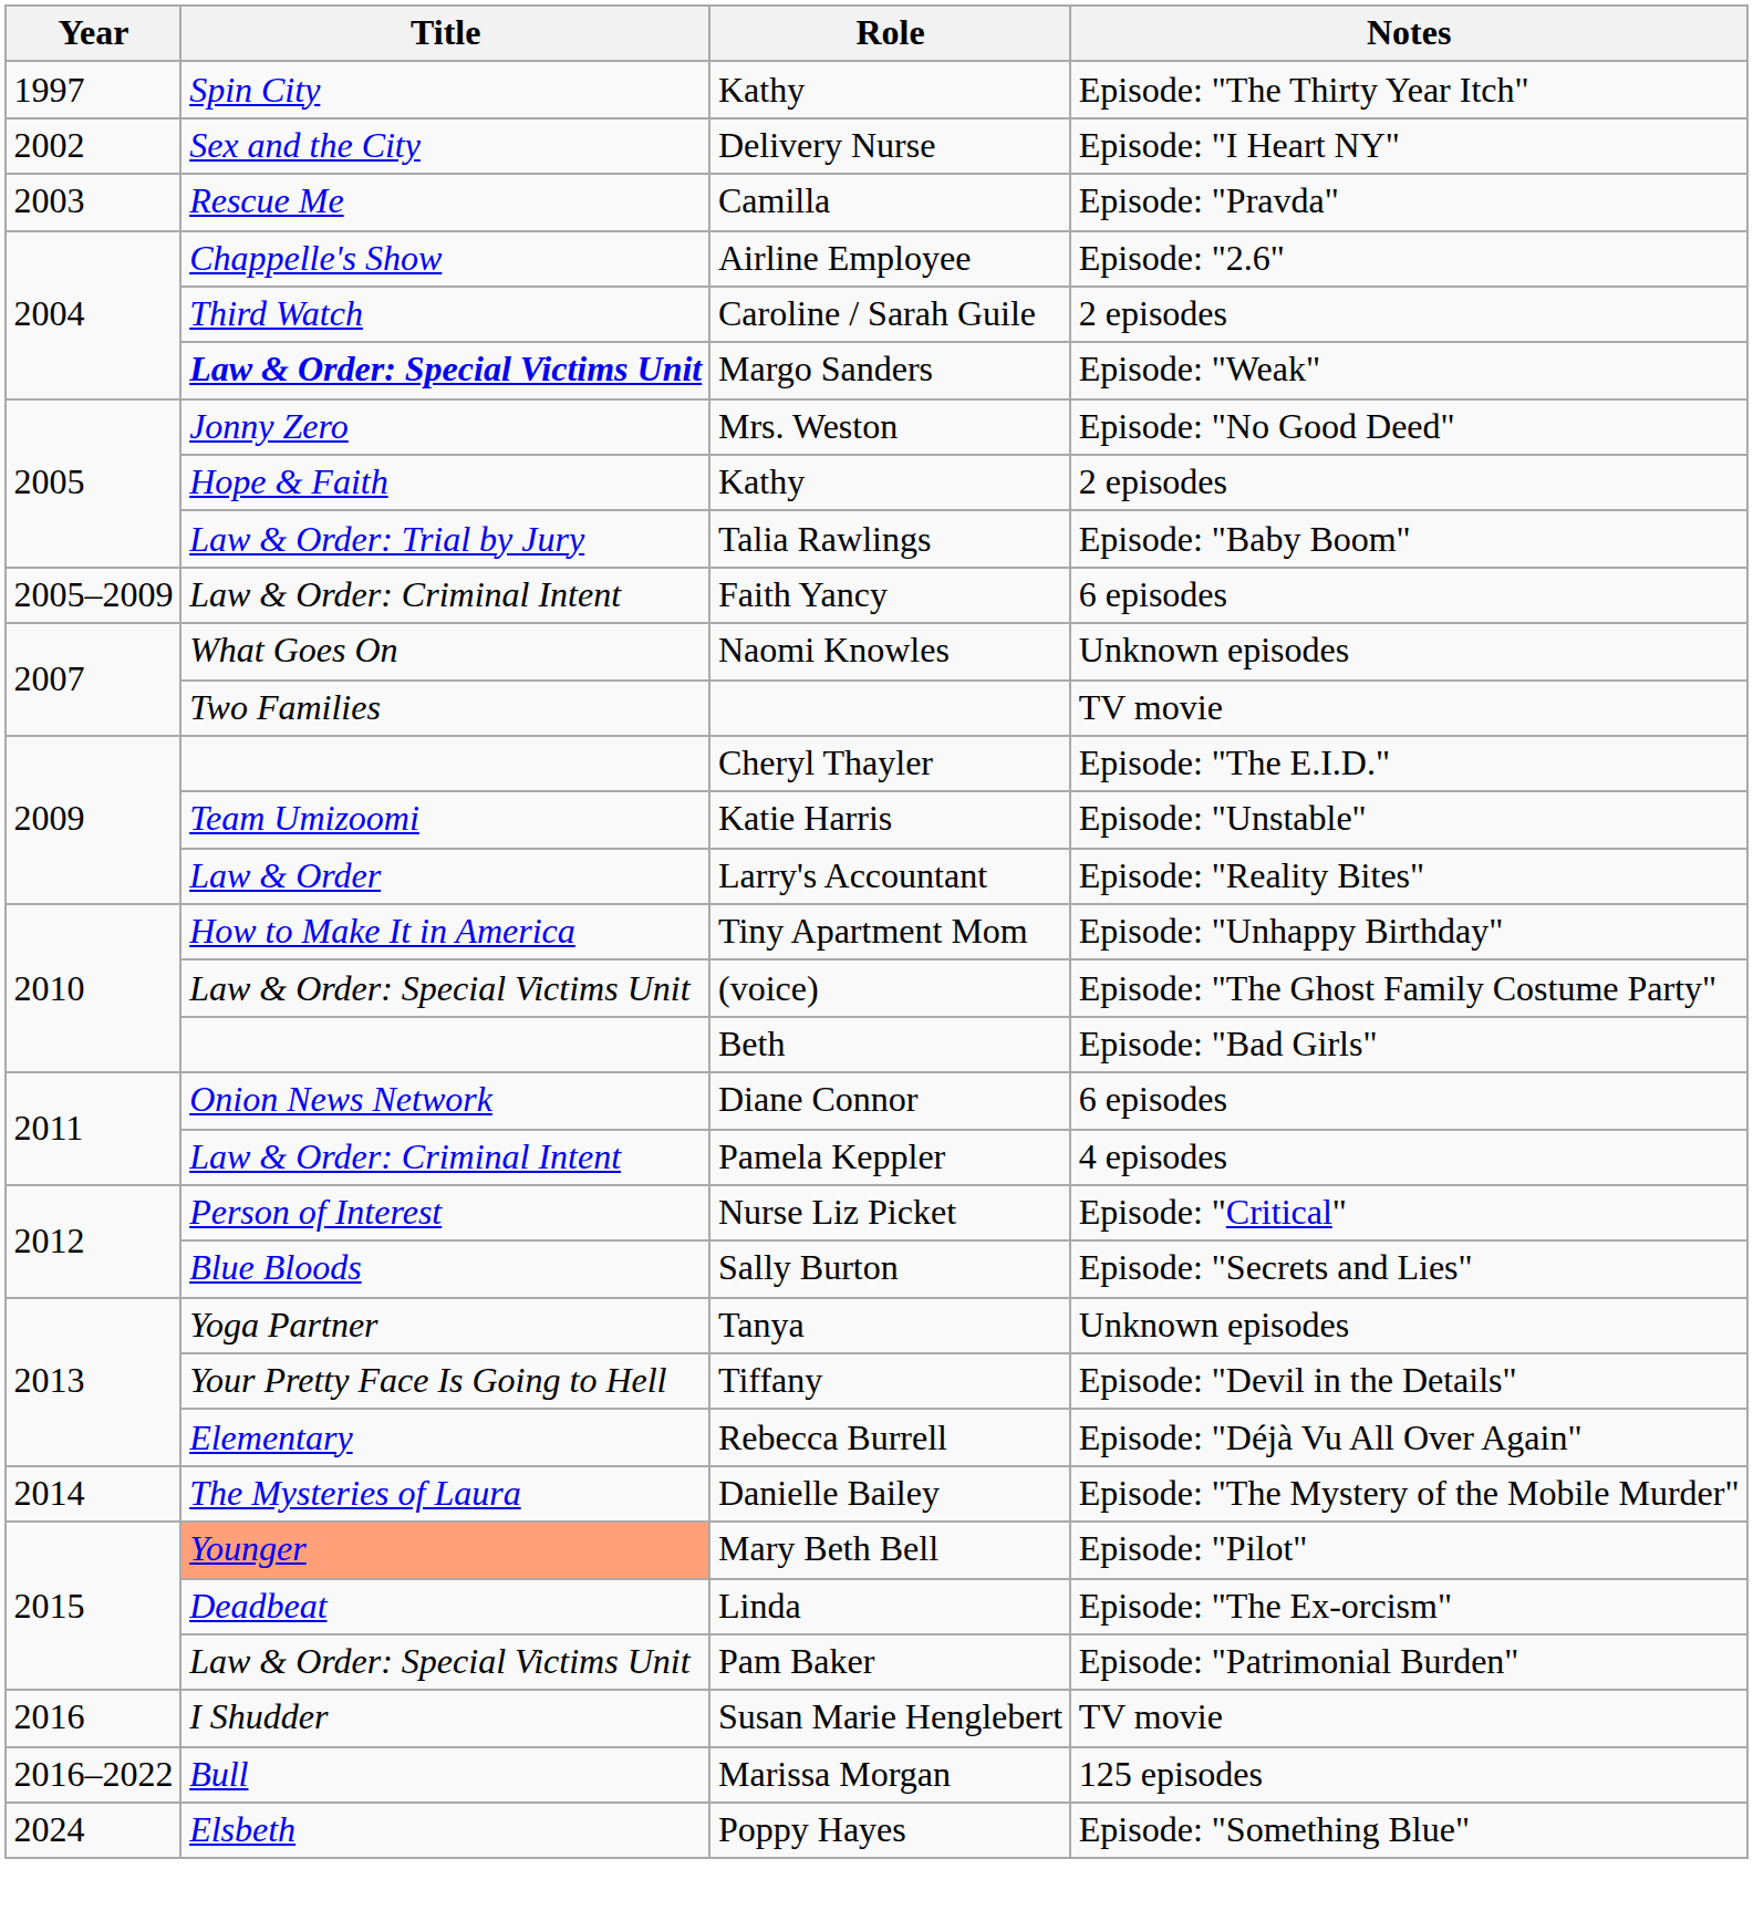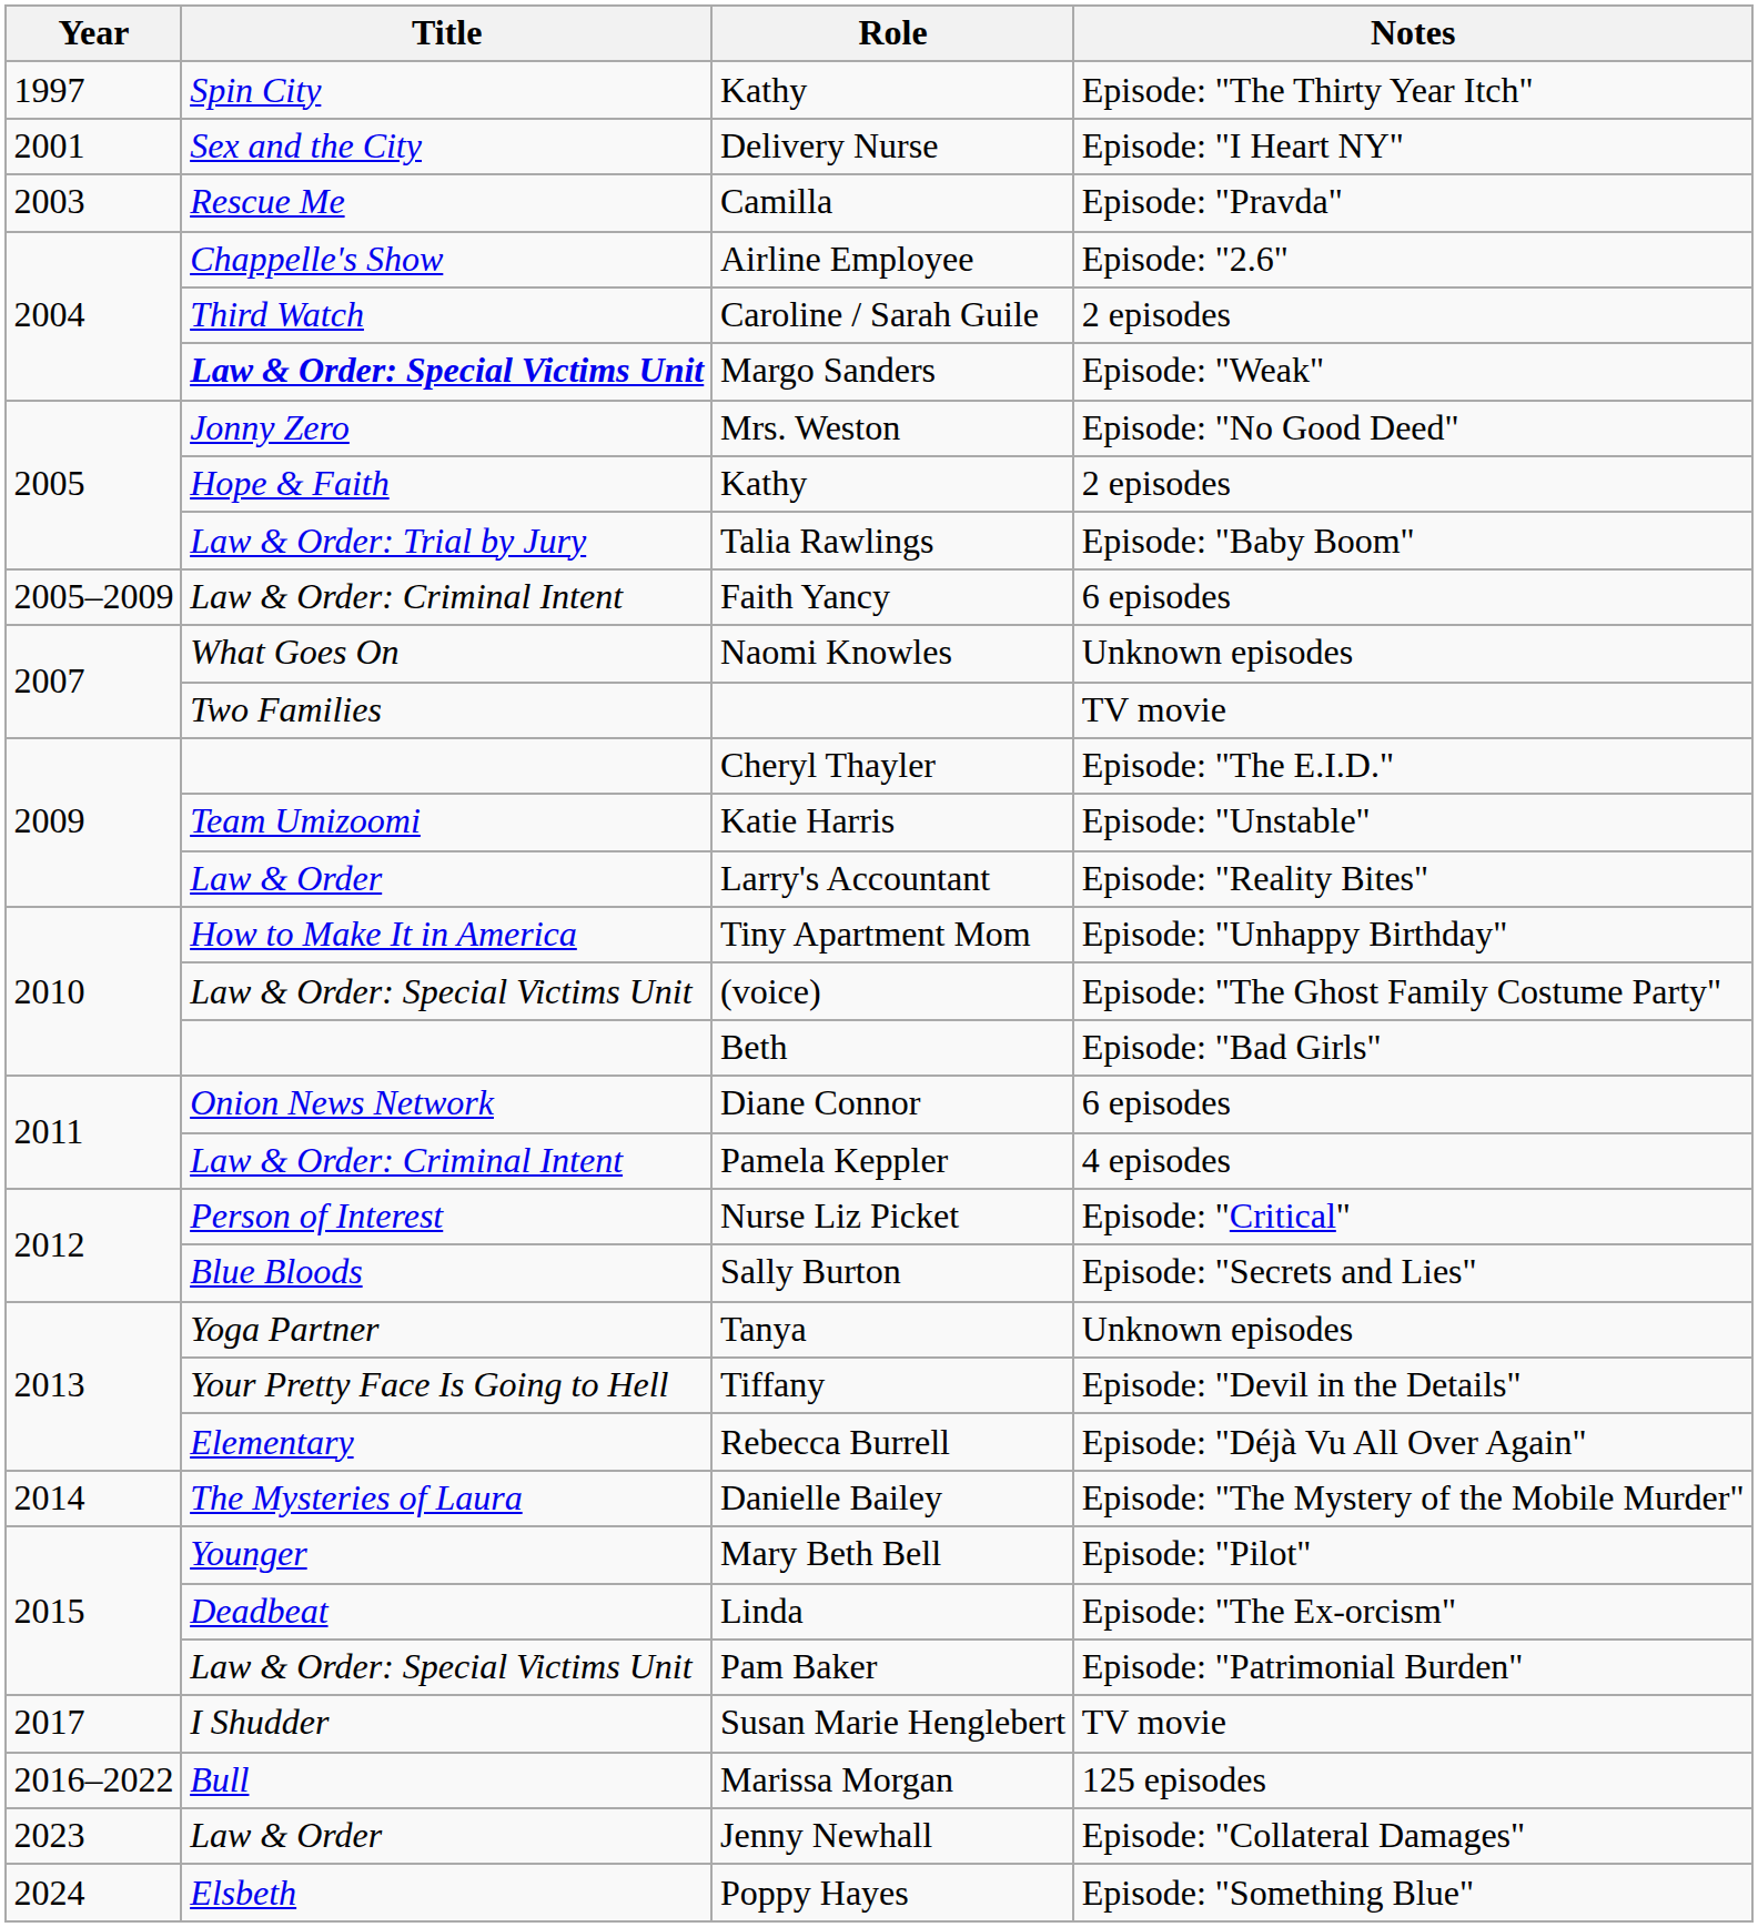Delivery Nurse | Year: 2002 -> 2001
Mary Beth Bell | Title: lightsalmon background -> no background
Susan Marie Henglebert | Year: 2016 -> 2017
+ row: 2023 | Law & Order | Jenny Newhall | Episode: "Collateral Damages"
